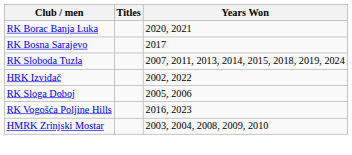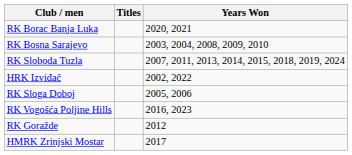RK Bosna Sarajevo | Years Won: 2017 -> 2003, 2004, 2008, 2009, 2010
+ row: RK Goražde | 2012
HMRK Zrinjski Mostar | Years Won: 2003, 2004, 2008, 2009, 2010 -> 2017
